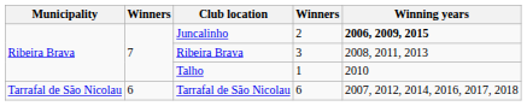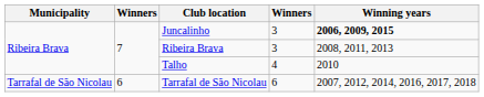Juncalinho | column 4: 2 -> 3
Talho | column 4: 1 -> 4
